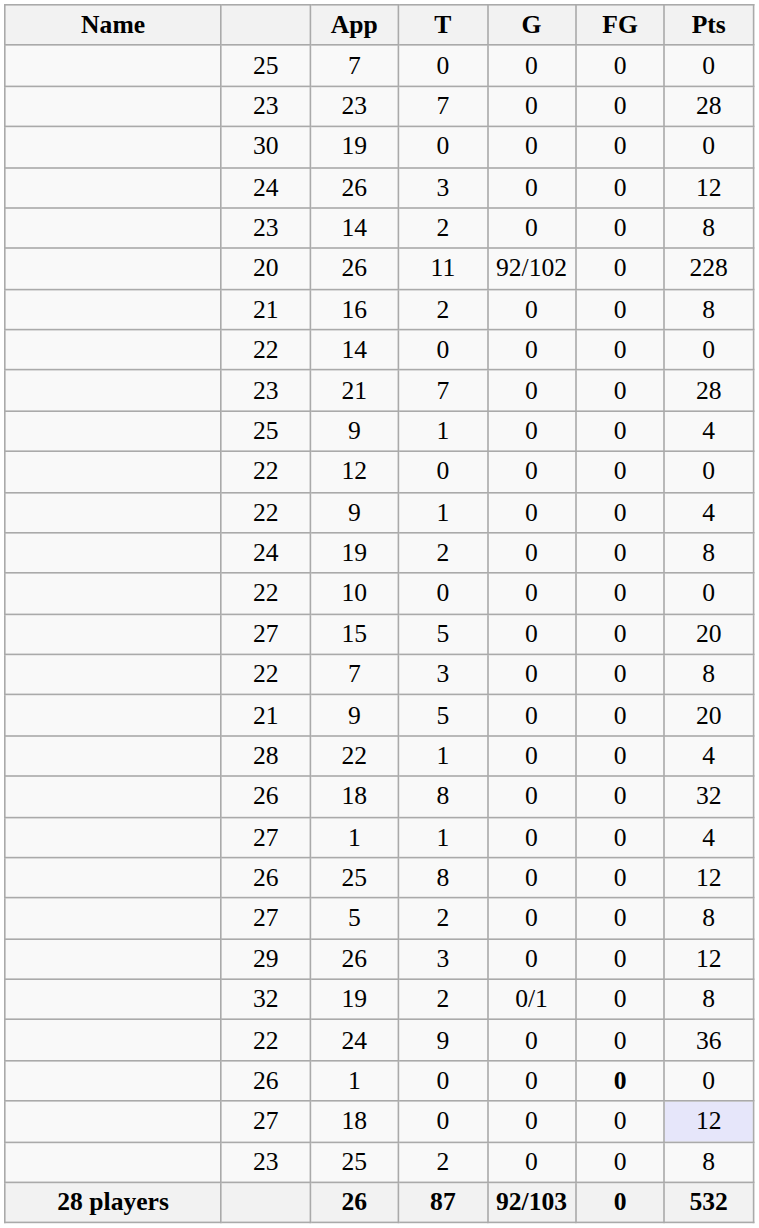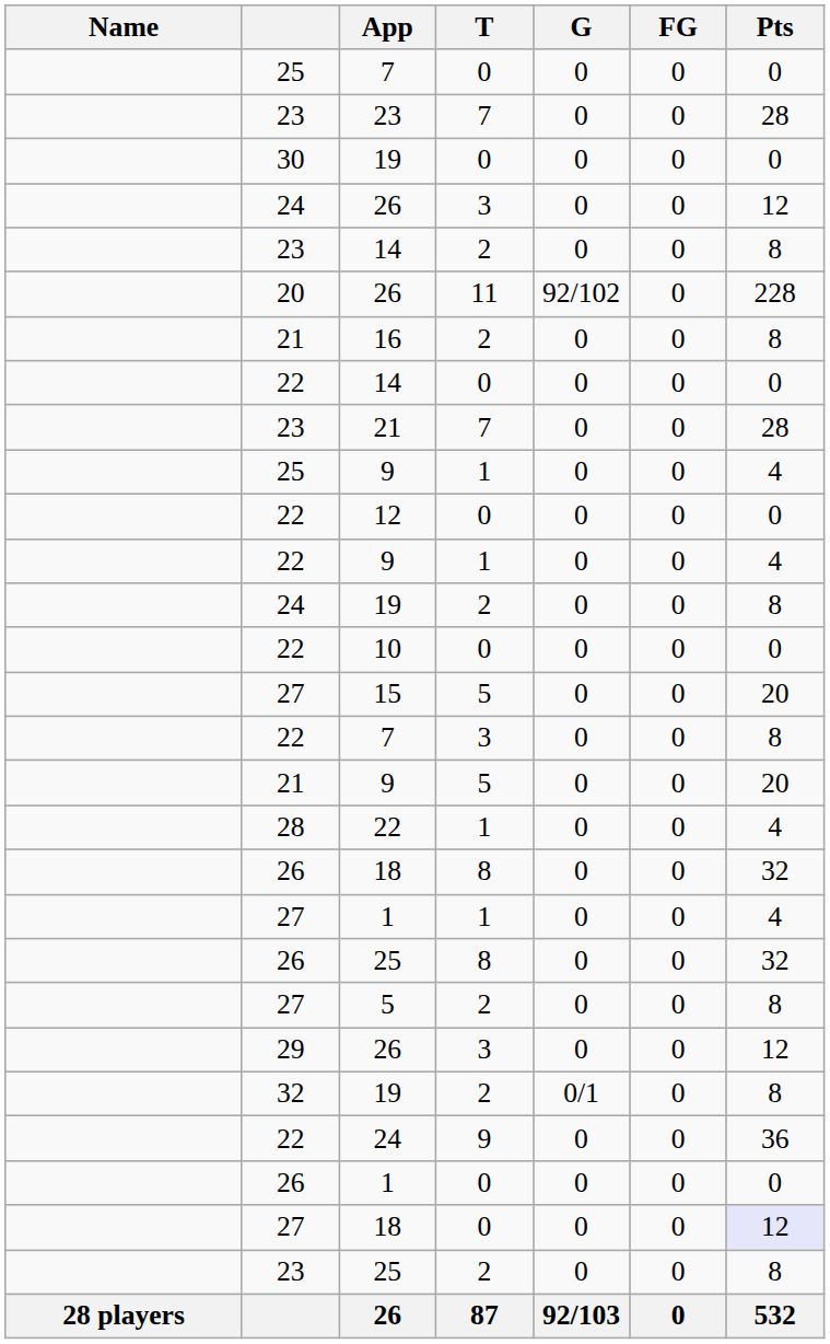26 / 25 | Pts: 12 -> 32
26 / 1 | FG: bold -> normal
